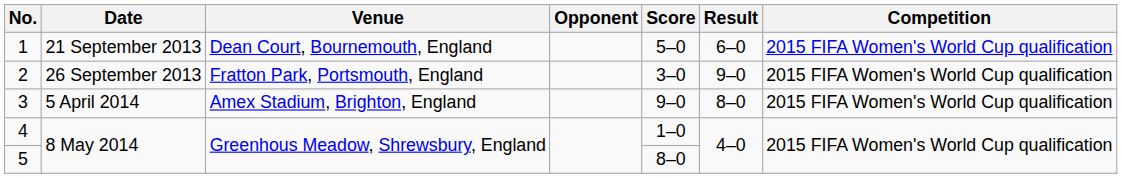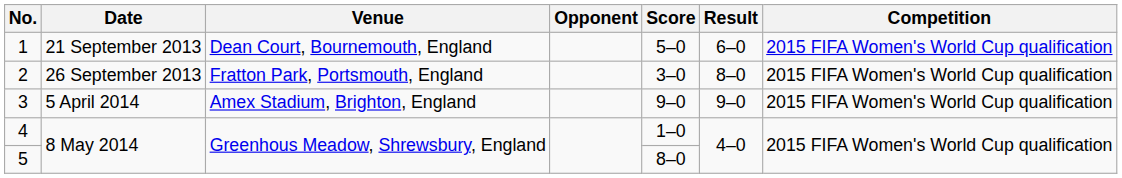2 | Result: 9–0 -> 8–0
3 | Result: 8–0 -> 9–0
